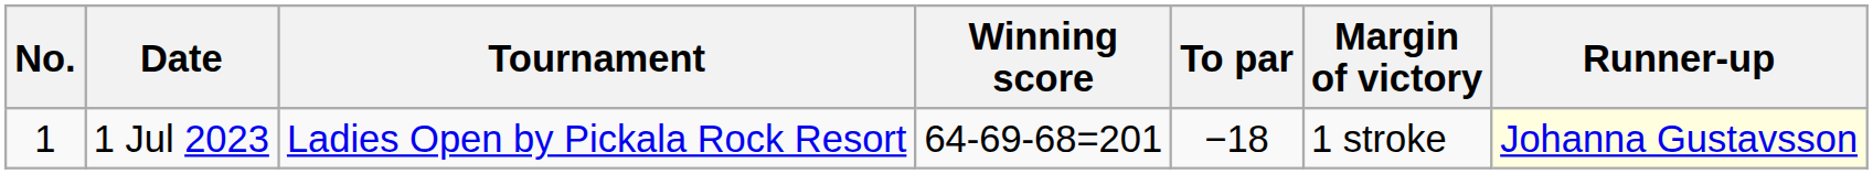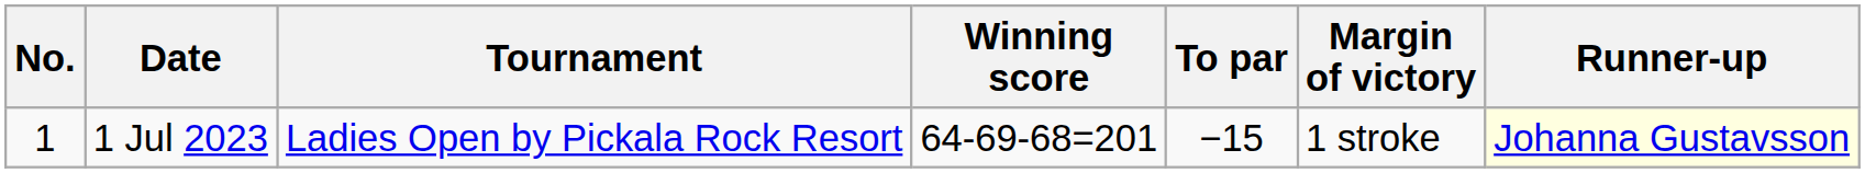1 Jul 2023 | To par: −18 -> −15
